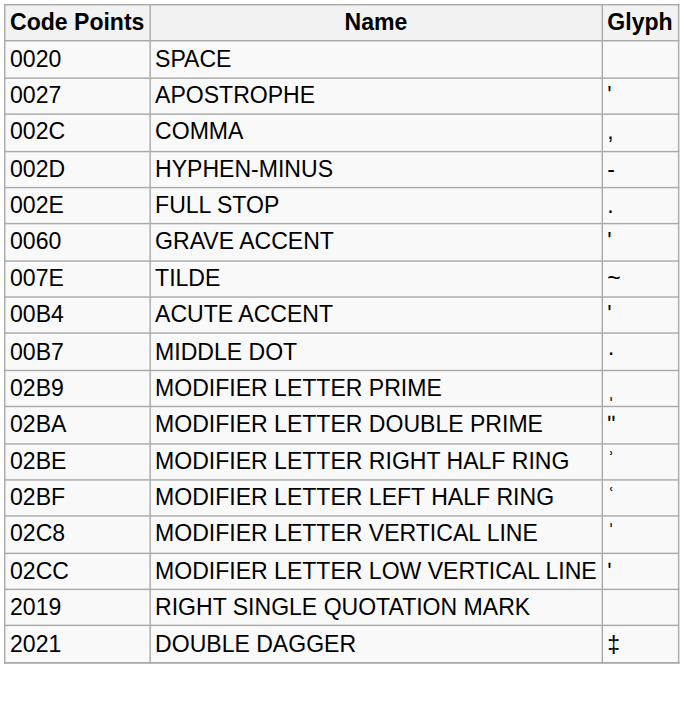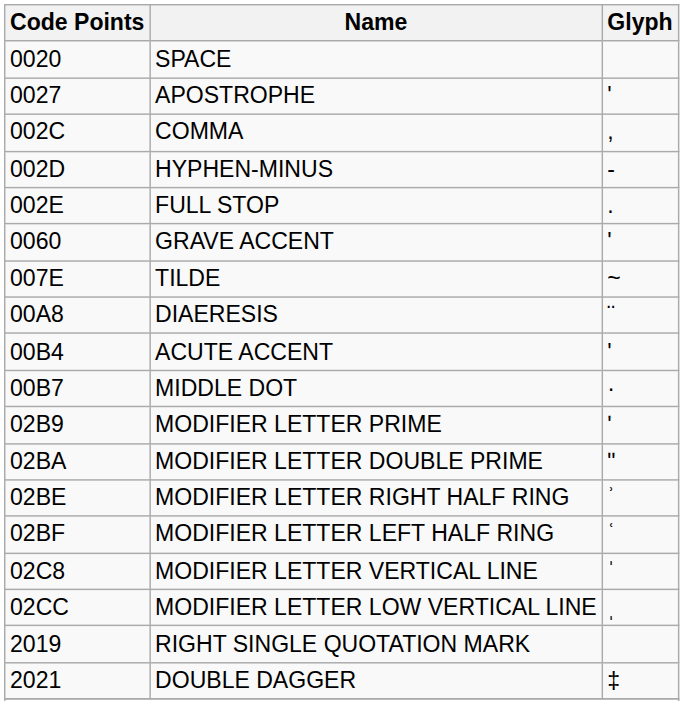+ row: 00A8 | DIAERESIS | ¨
MODIFIER LETTER PRIME | Glyph: ˌ -> ʹ
MODIFIER LETTER LOW VERTICAL LINE | Glyph: ʹ -> ˌ
